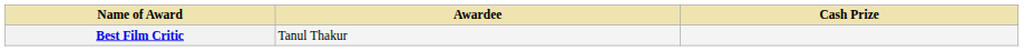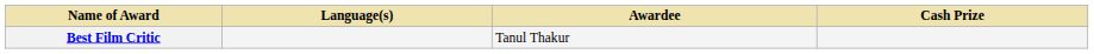+ column: Language(s)
